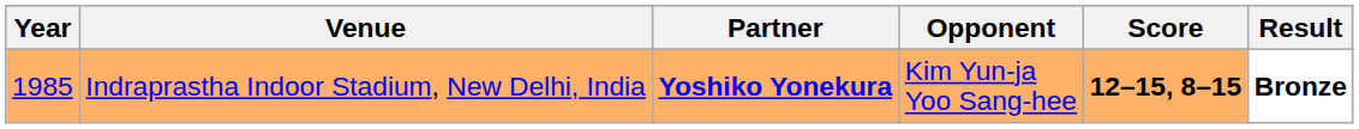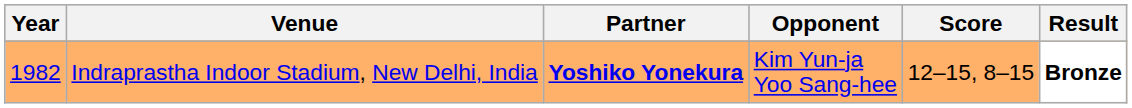Indraprastha Indoor Stadium, New Delhi, India | Year: 1985 -> 1982
Indraprastha Indoor Stadium, New Delhi, India | Score: bold -> normal
